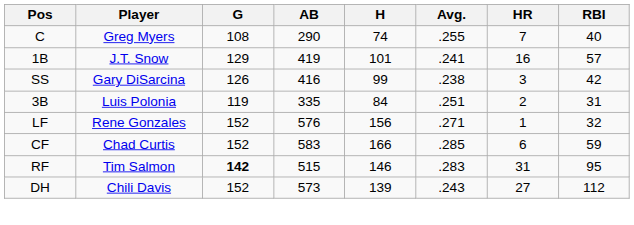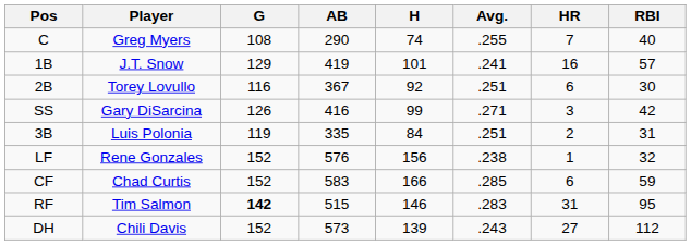+ row: 2B | Torey Lovullo | 116 | 367 | 92 | .251 | 6 | 30
SS | Avg.: .238 -> .271
LF | Avg.: .271 -> .238
